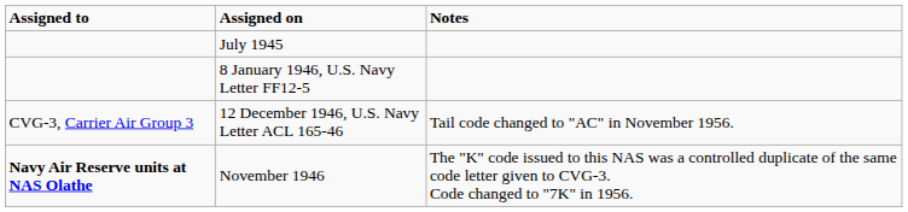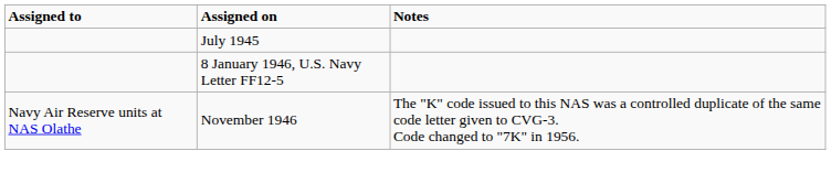- row: CVG-3, Carrier Air Group 3 | 12 December 1946, U.S. Navy Letter ACL 165-46 | Tail code changed to "AC" in November 1956.
November 1946 | Assigned to: bold -> normal
